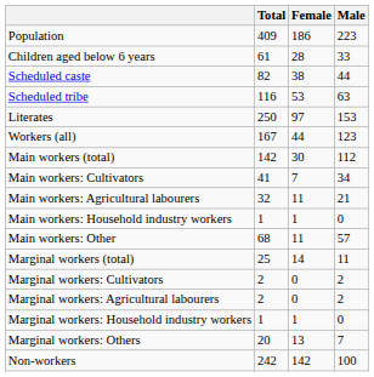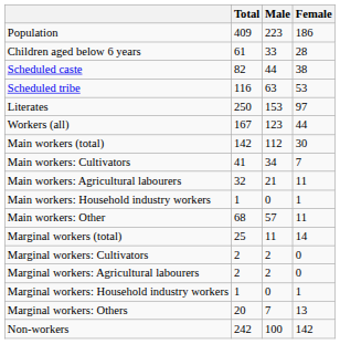columns swapped: Male <-> Female
